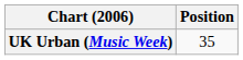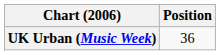UK Urban (Music Week) | Position: 35 -> 36
